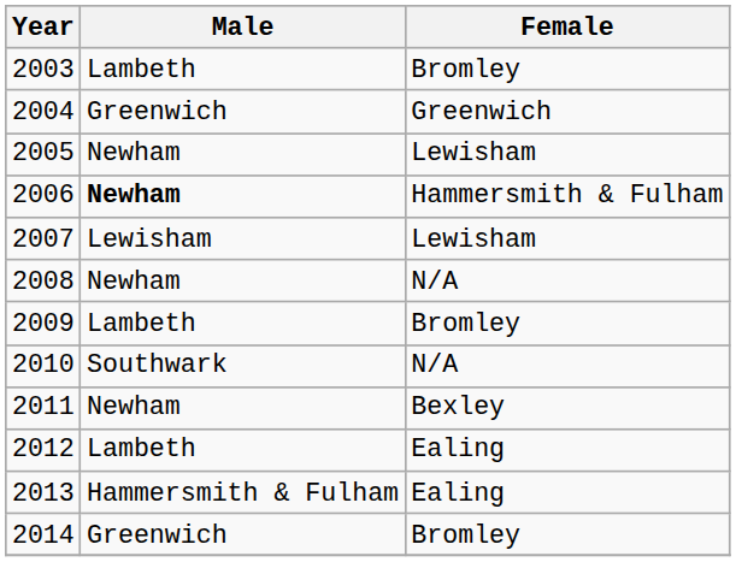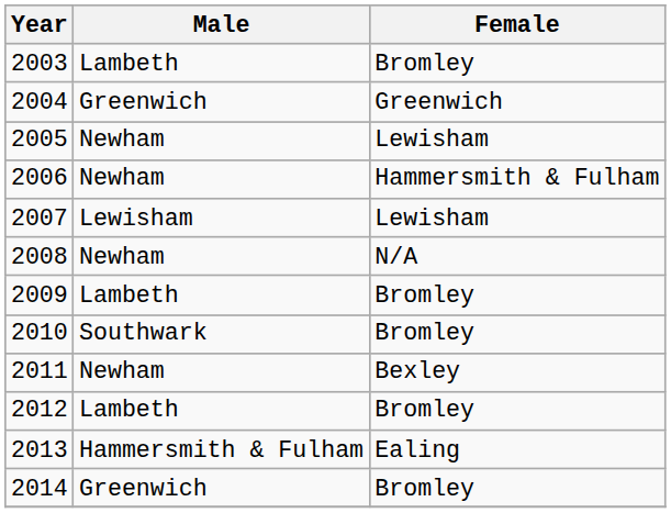2006 | Male: bold -> normal
2010 | Female: N/A -> Bromley
2012 | Female: Ealing -> Bromley
